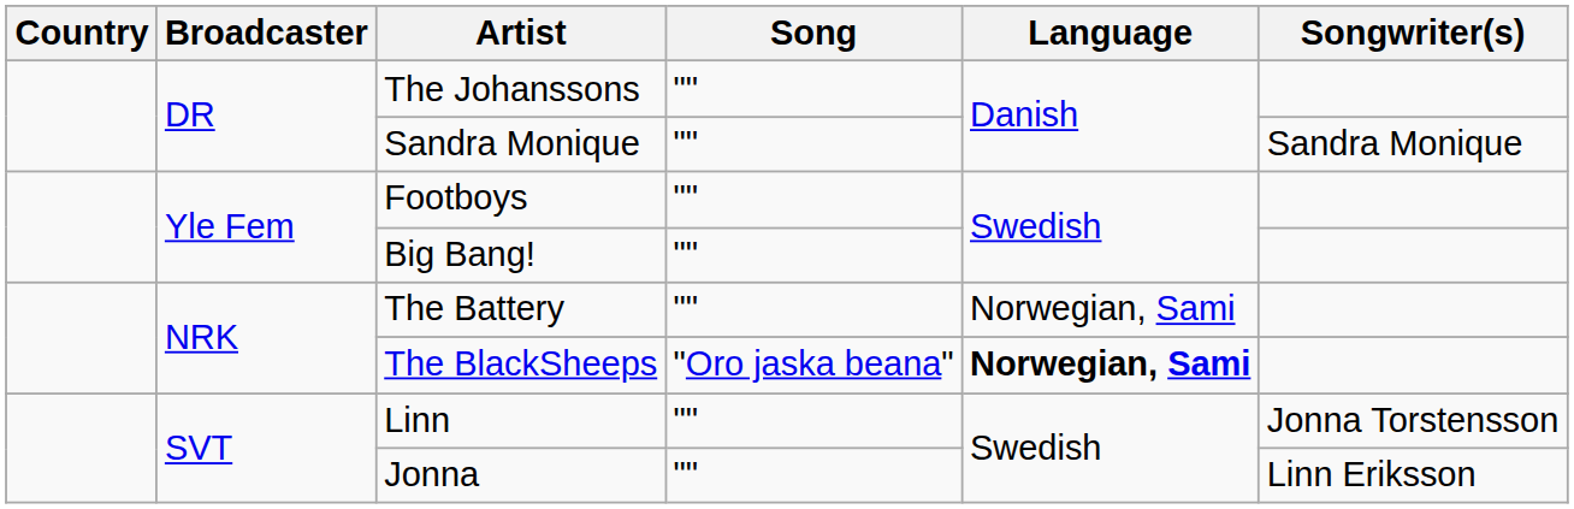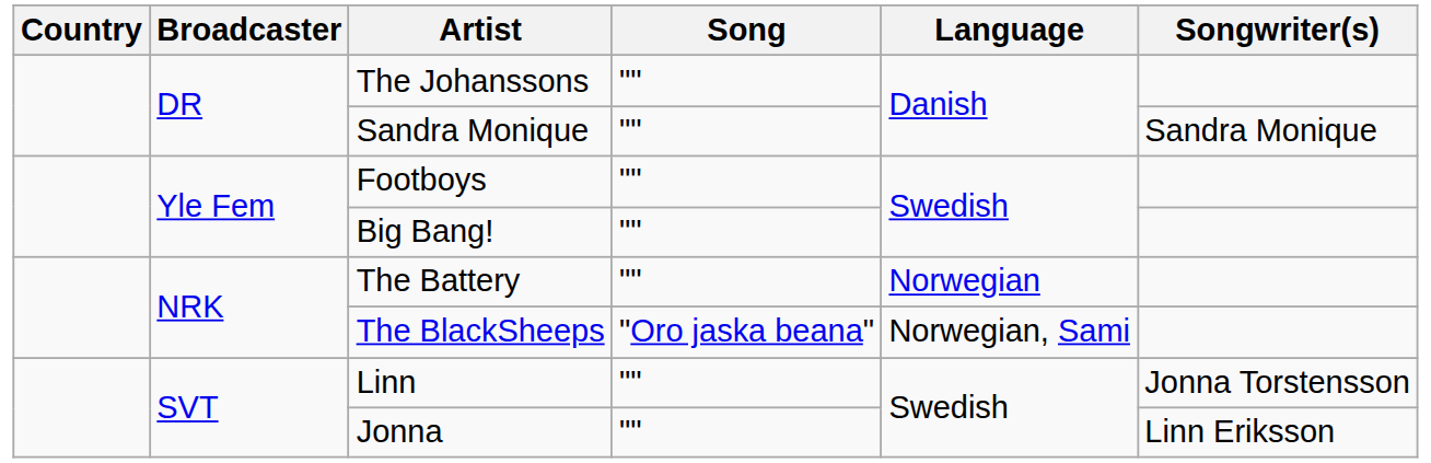The Battery | Language: Norwegian, Sami -> Norwegian
The BlackSheeps | Language: bold -> normal
